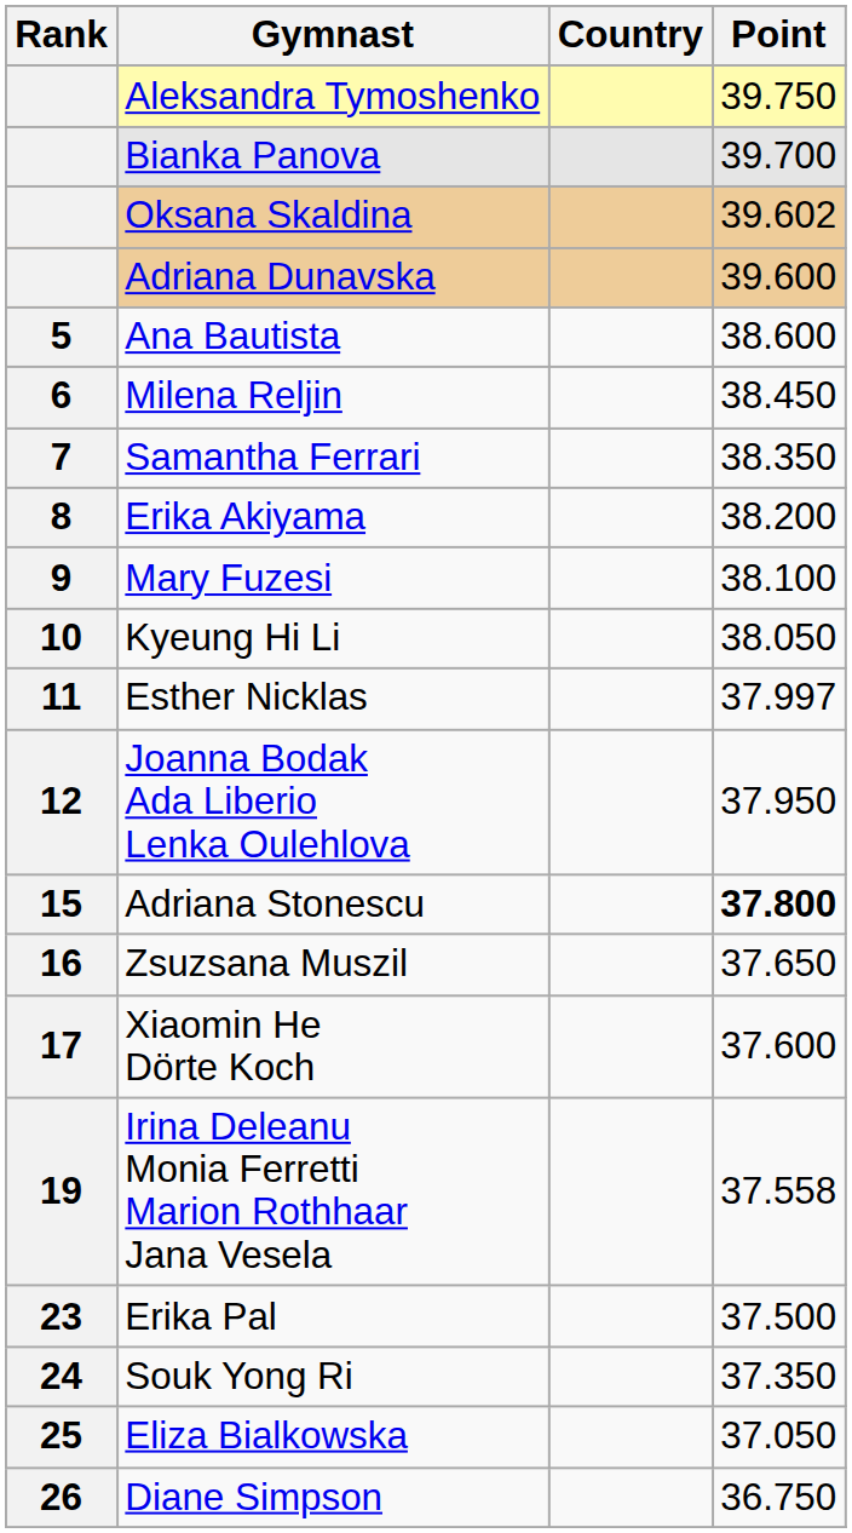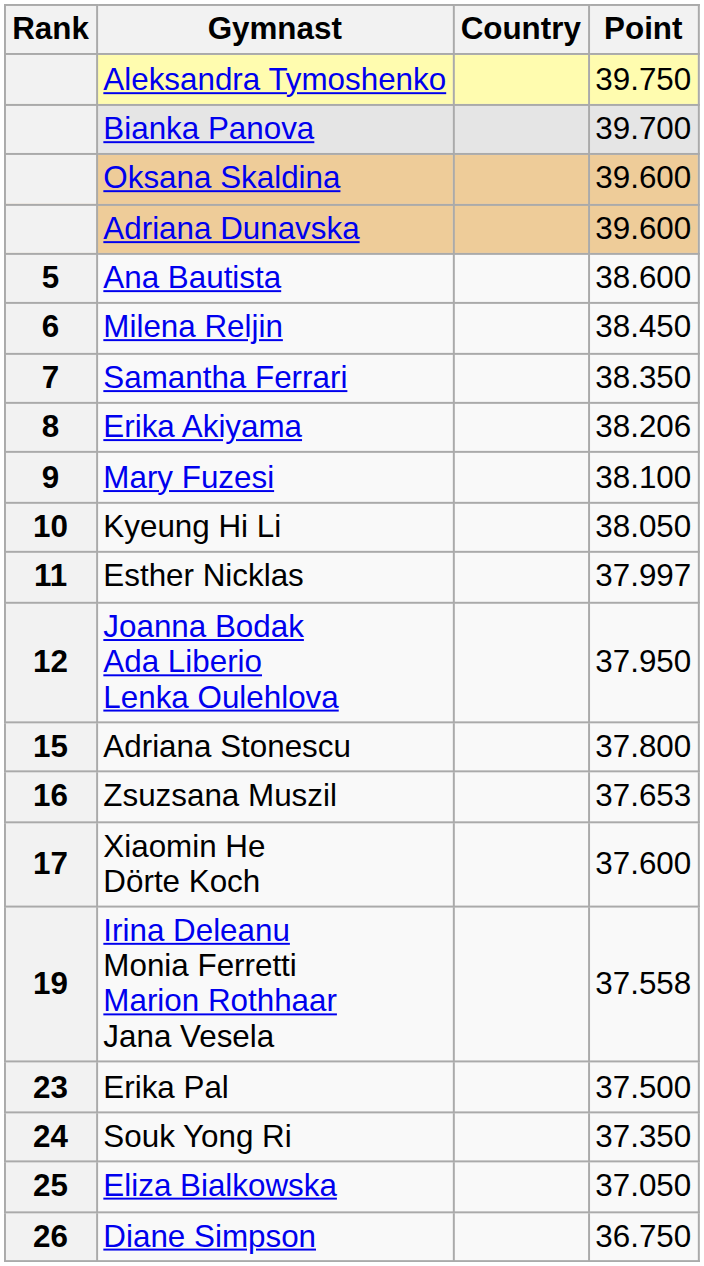Oksana Skaldina | Point: 39.602 -> 39.600
Erika Akiyama | Point: 38.200 -> 38.206
Adriana Stonescu | Point: bold -> normal
Zsuzsana Muszil | Point: 37.650 -> 37.653
